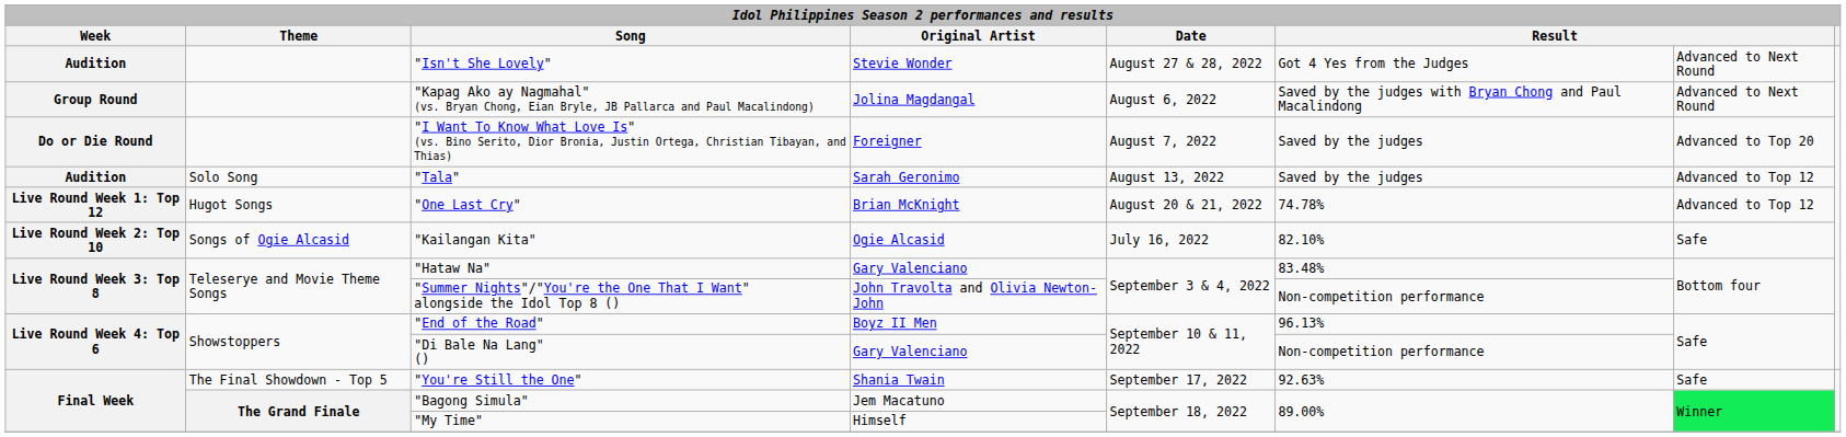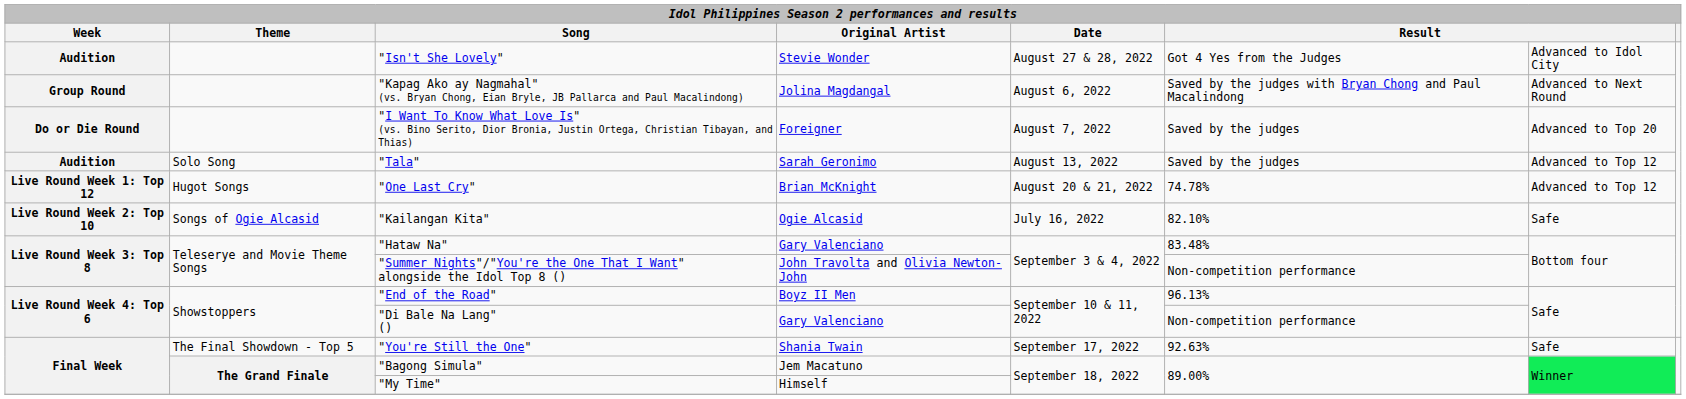"Isn't She Lovely" | column 7: Advanced to Next Round -> Advanced to Idol City
